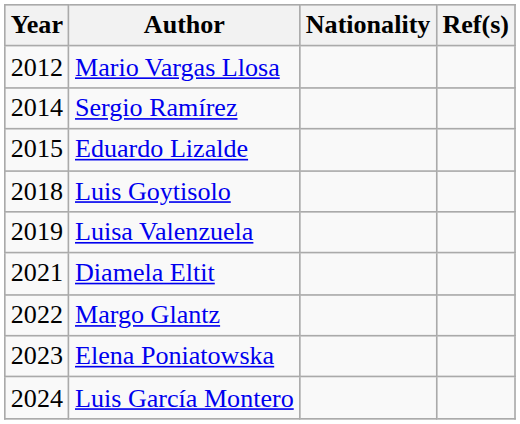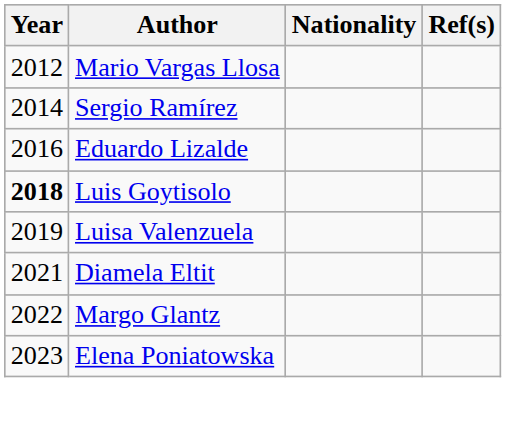Eduardo Lizalde | Year: 2015 -> 2016
Luis Goytisolo | Year: normal -> bold
- row: 2024 | Luis García Montero
